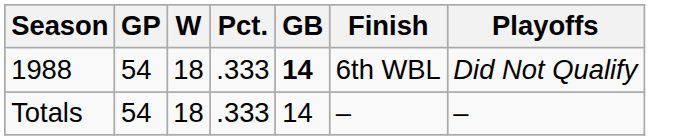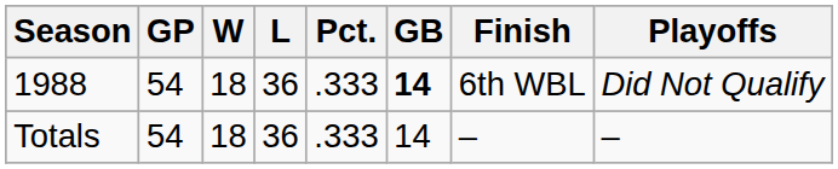+ column: L | 36 | 36
